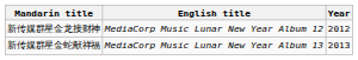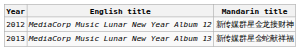columns swapped: Year <-> Mandarin title
